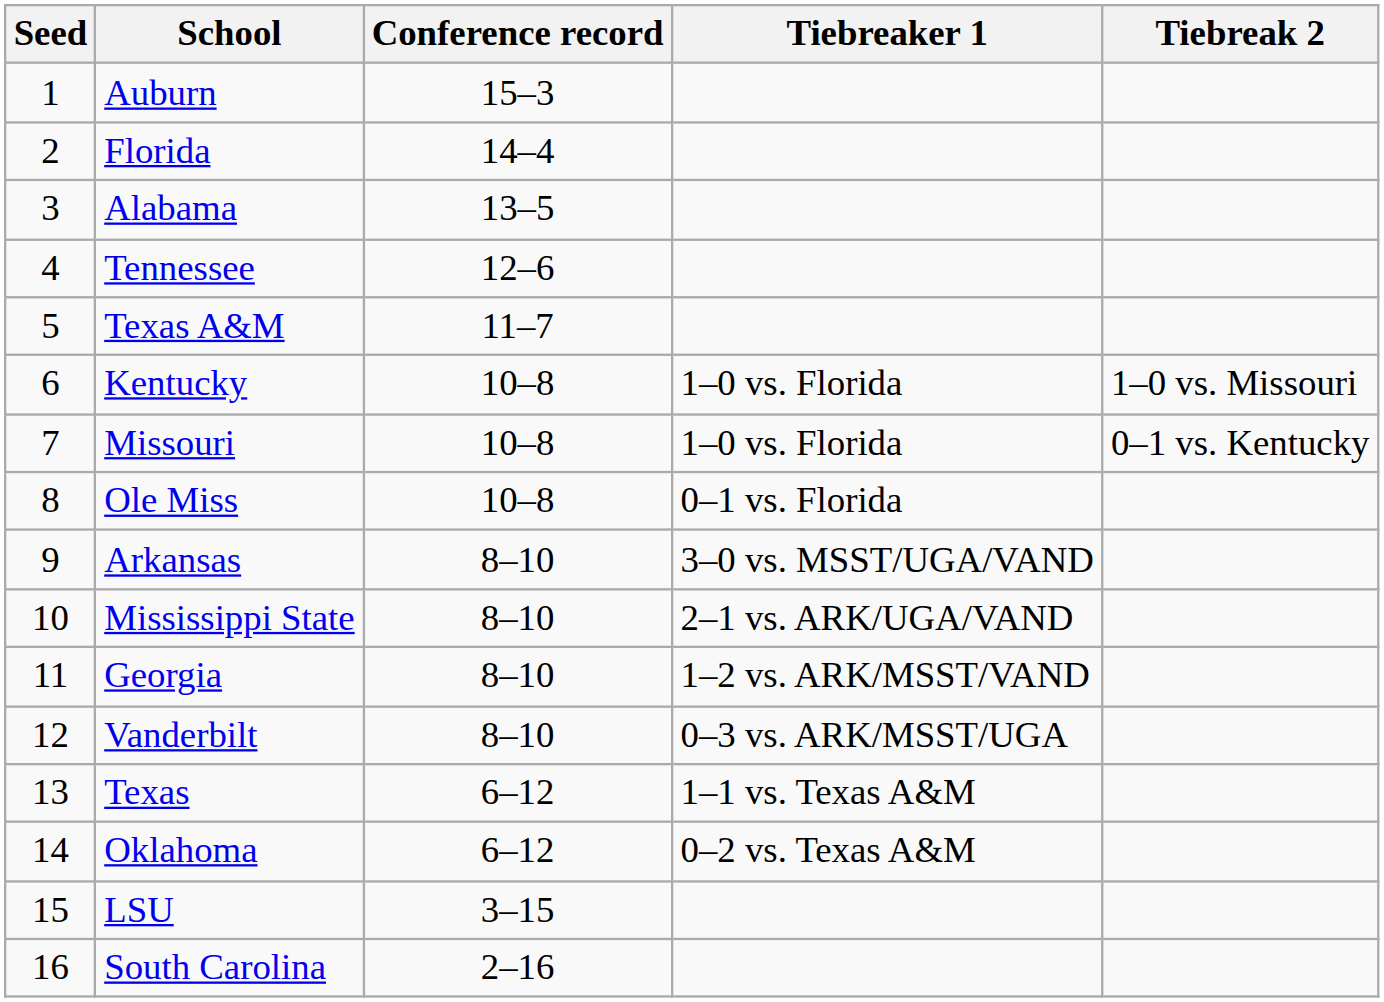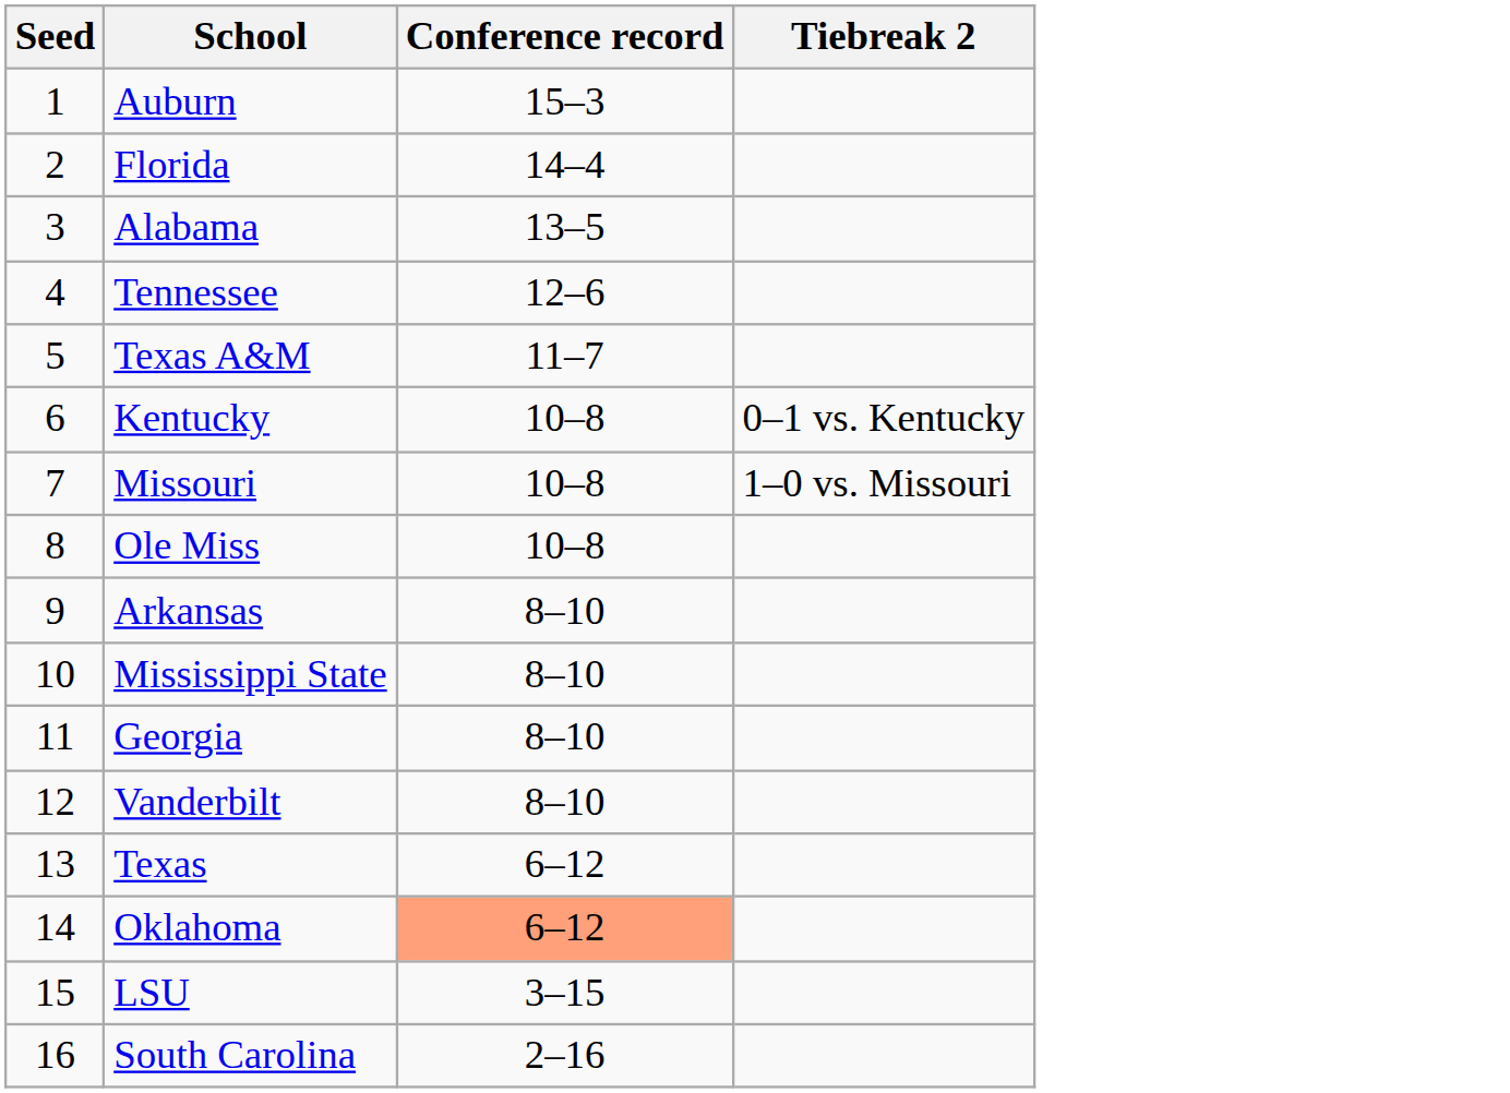- column: Tiebreaker 1 | 1–0 vs. Florida | 1–0 vs. Florida | 0–1 vs. Florida | 3–0 vs. MSST/UGA/VAND | 2–1 vs. ARK/UGA/VAND | 1–2 vs. ARK/MSST/VAND | 0–3 vs. ARK/MSST/UGA | 1–1 vs. Texas A&M | 0–2 vs. Texas A&M
Kentucky | Tiebreak 2: 1–0 vs. Missouri -> 0–1 vs. Kentucky
Missouri | Tiebreak 2: 0–1 vs. Kentucky -> 1–0 vs. Missouri
Oklahoma | Conference record: no background -> lightsalmon background
